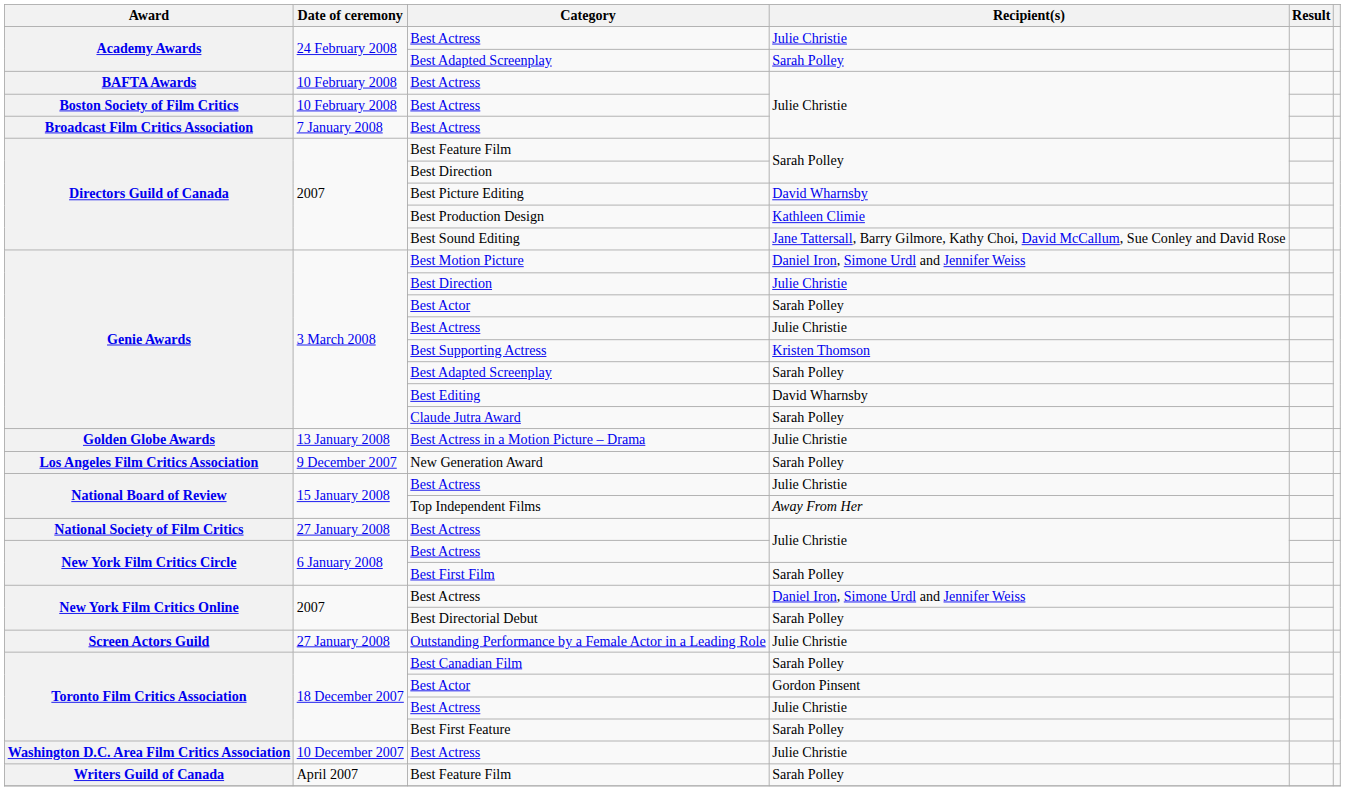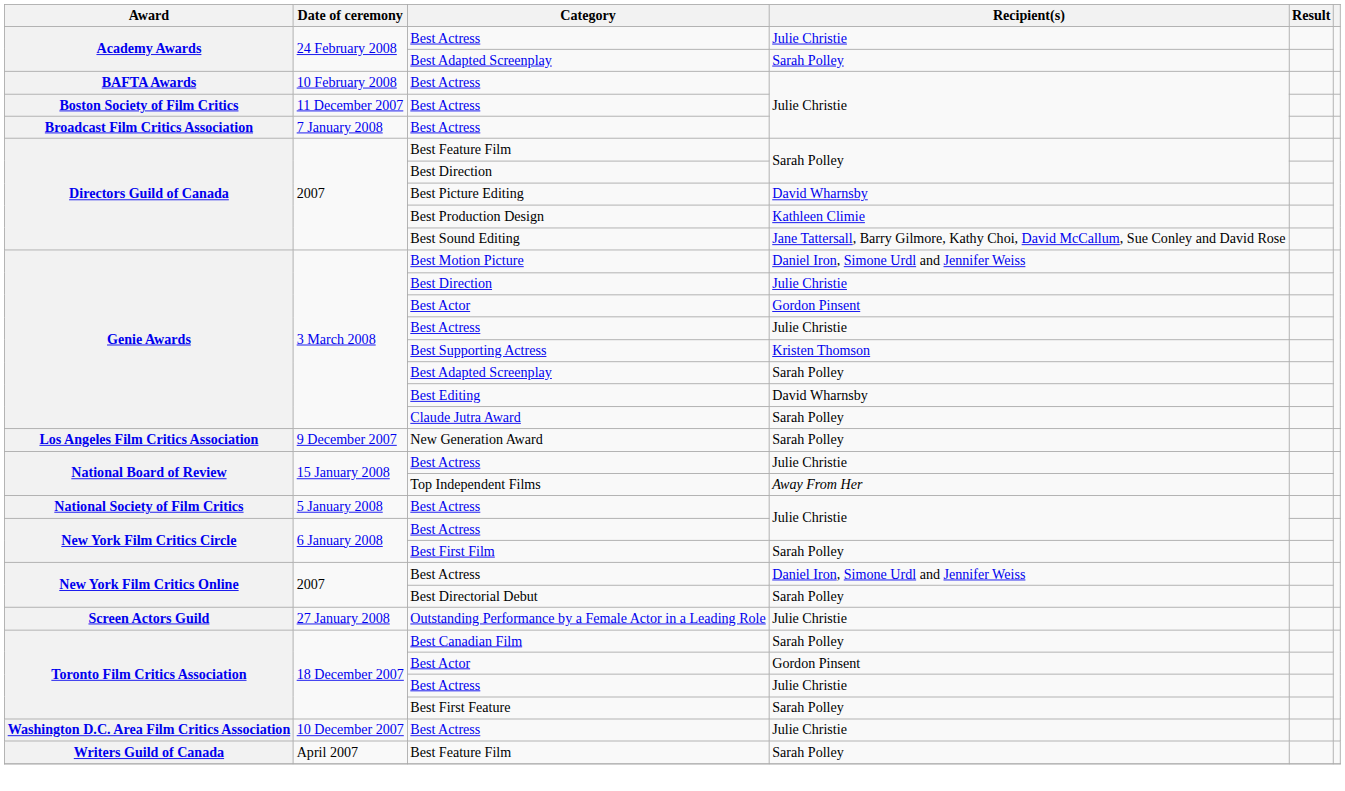Boston Society of Film Critics / Best Actress | Date of ceremony: 10 February 2008 -> 11 December 2007
Genie Awards / Best Actor | Recipient(s): Sarah Polley -> Gordon Pinsent
- row: Golden Globe Awards | 13 January 2008 | Best Actress in a Motion Picture – Drama | Julie Christie
National Society of Film Critics / Best Actress | Date of ceremony: 27 January 2008 -> 5 January 2008
